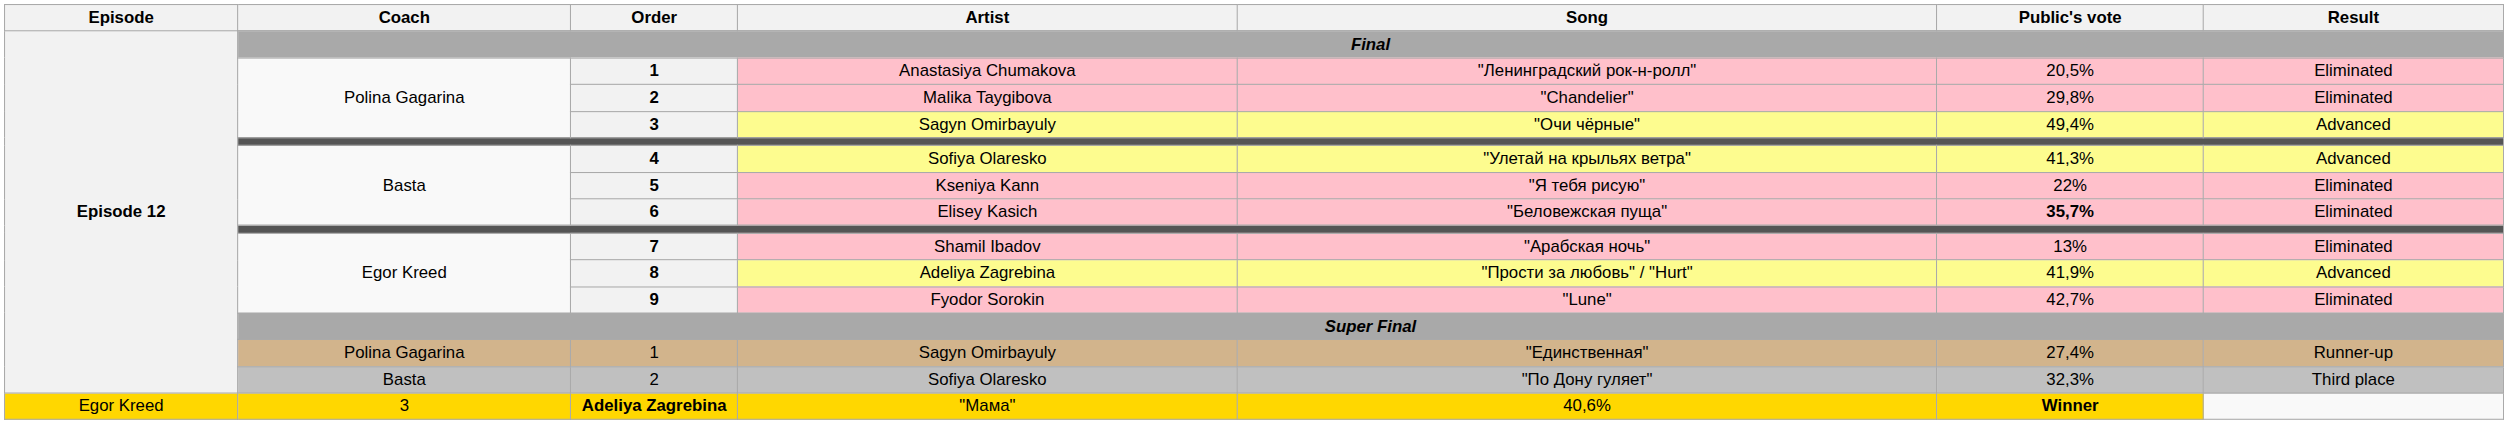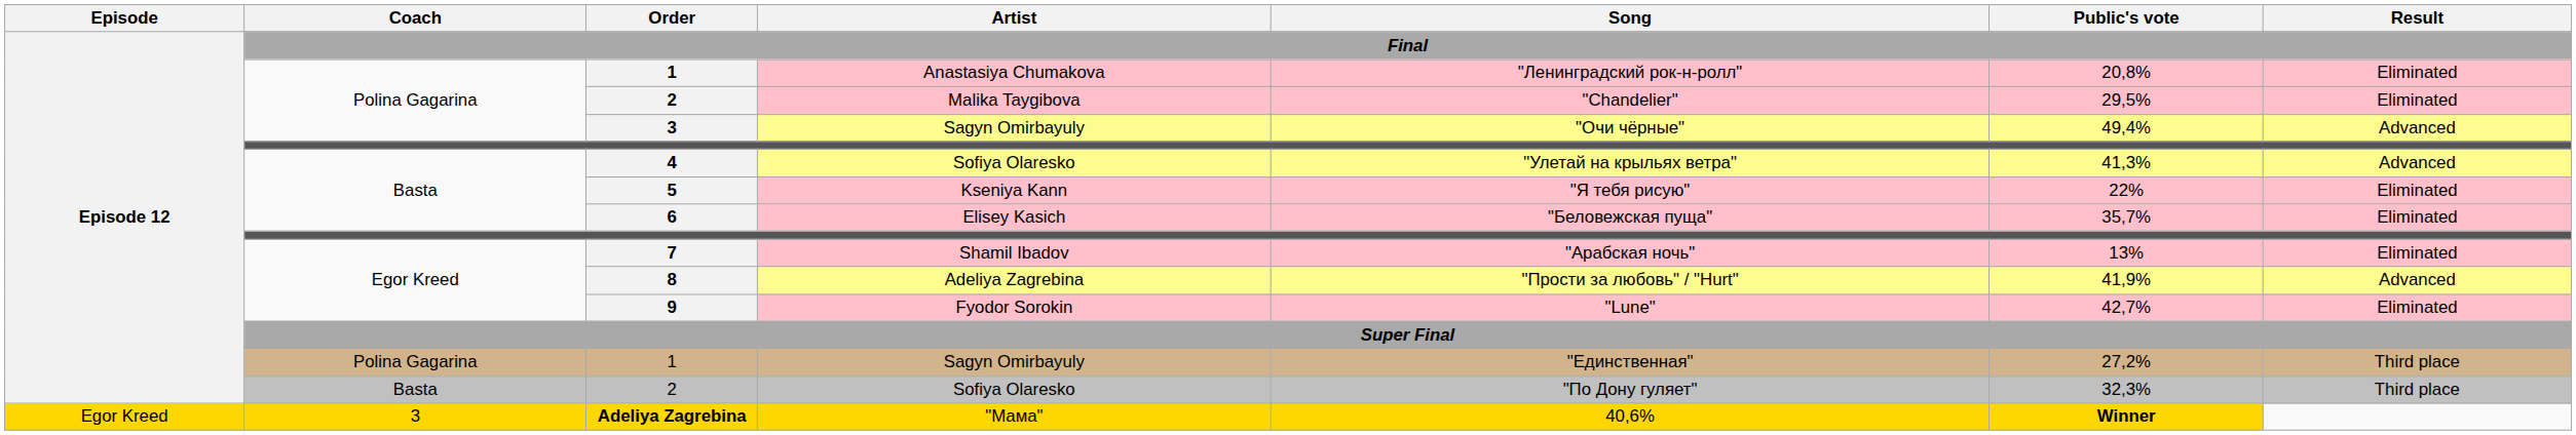1 / Anastasiya Chumakova | Public's vote: 20,5% -> 20,8%
2 / Malika Taygibova | Public's vote: 29,8% -> 29,5%
6 | Public's vote: bold -> normal
1 / Sagyn Omirbayuly | Public's vote: 27,4% -> 27,2%
1 / Sagyn Omirbayuly | Result: Runner-up -> Third place
